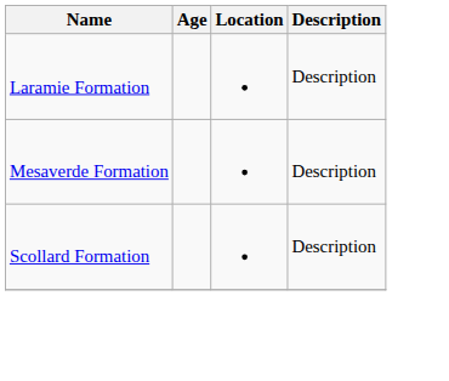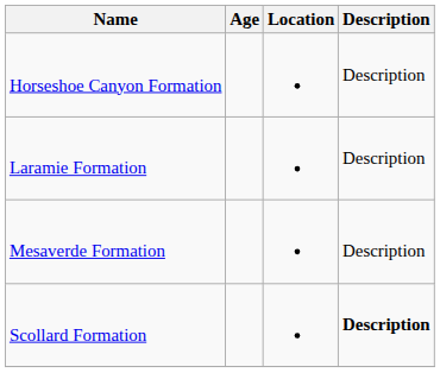+ row: Horseshoe Canyon Formation | Description
Scollard Formation | Description: normal -> bold
